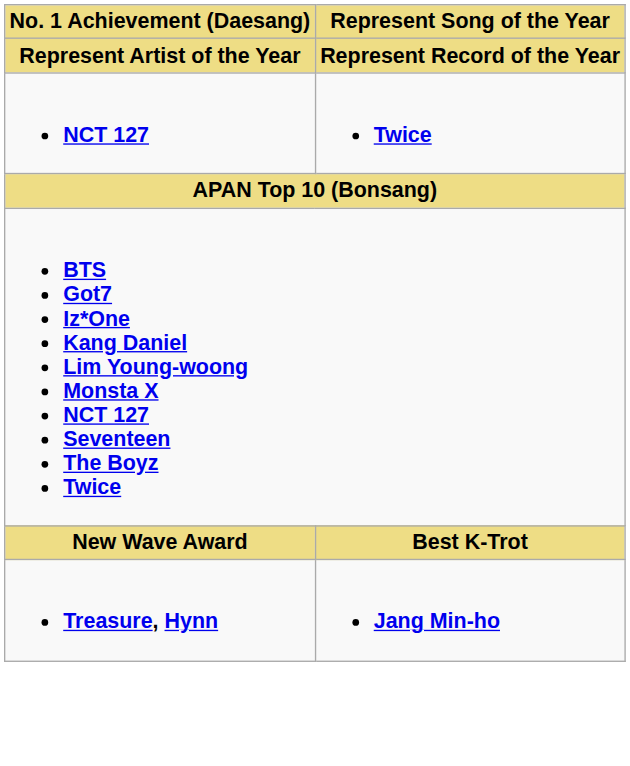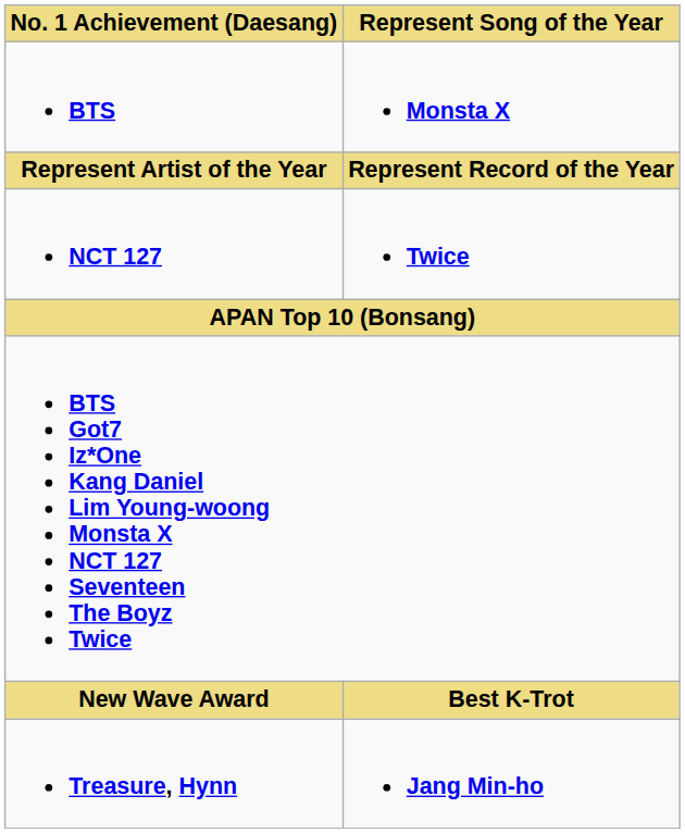+ row: BTS | Monsta X
